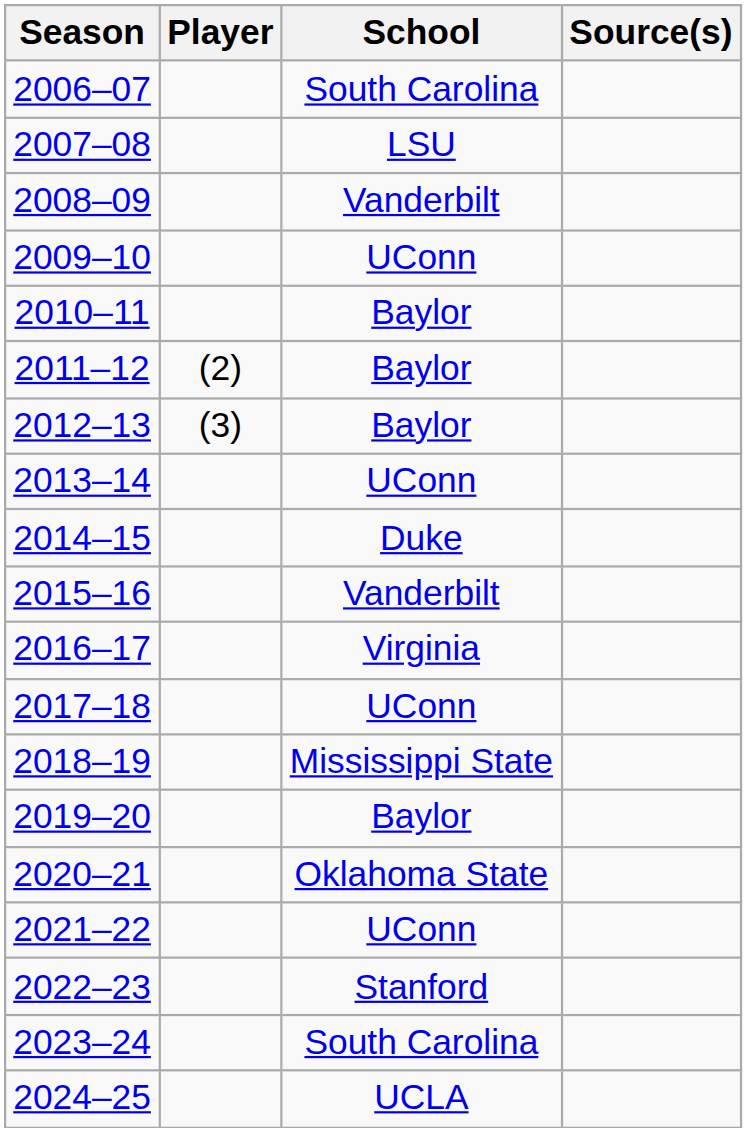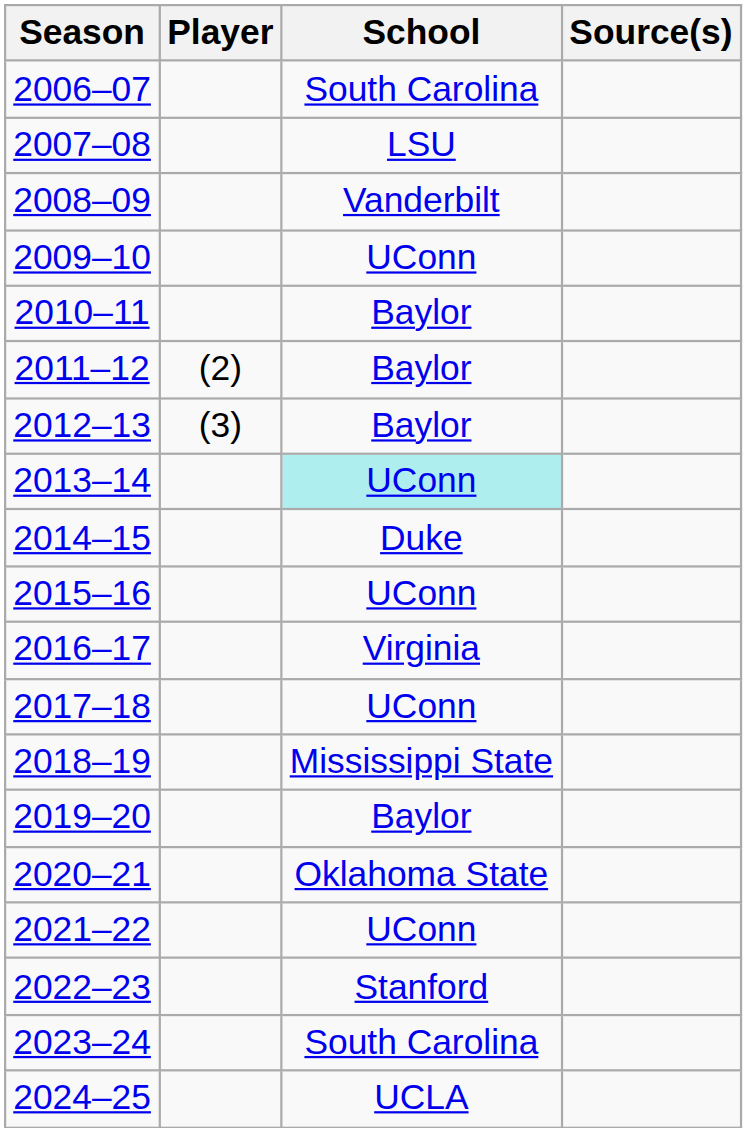2013–14 | School: no background -> paleturquoise background
2015–16 | School: Vanderbilt -> UConn
